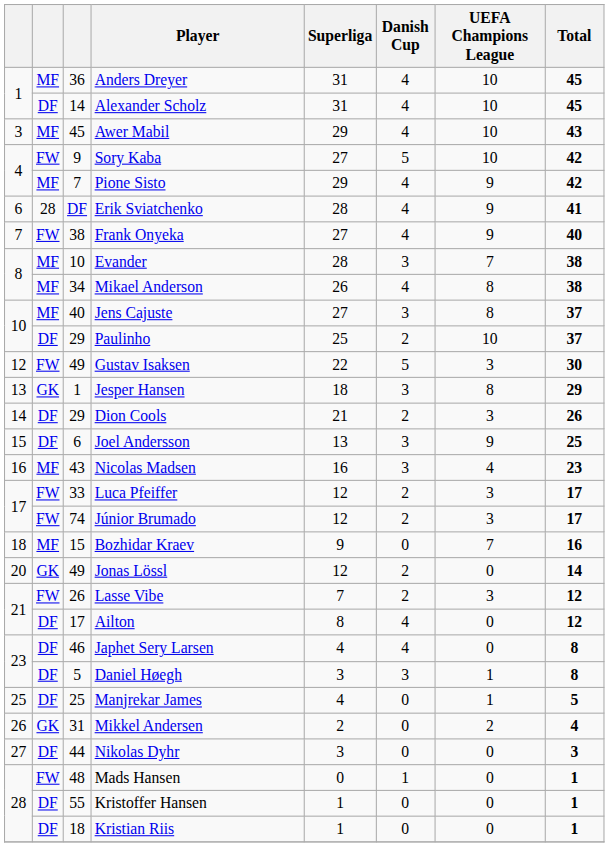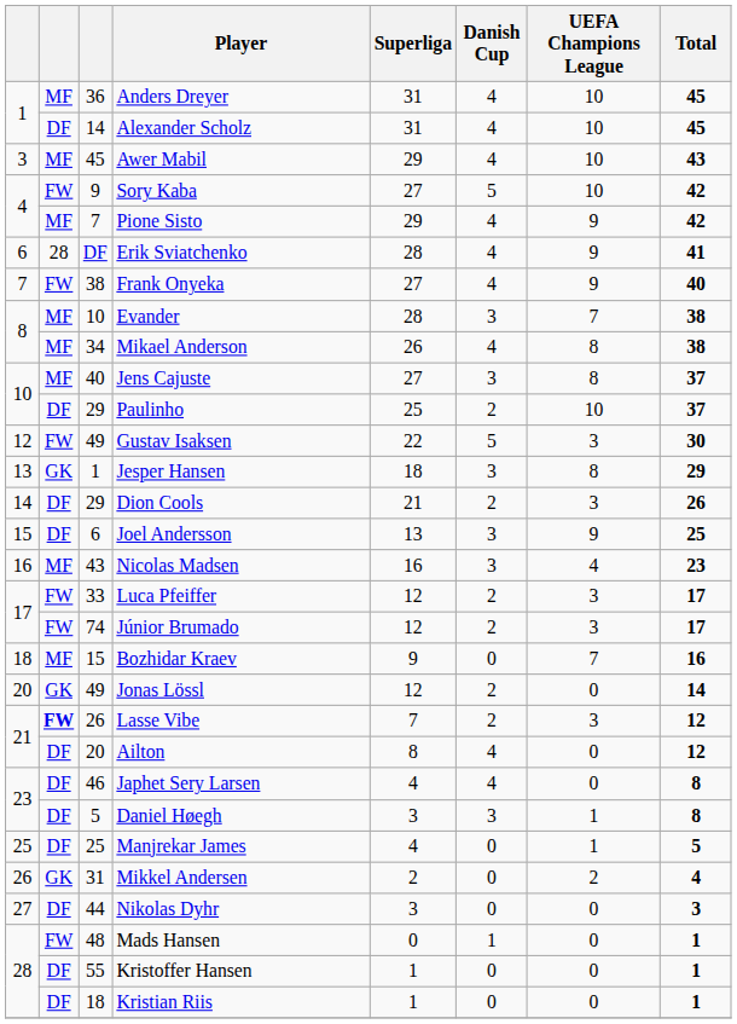Lasse Vibe | column 2: normal -> bold
Ailton | column 3: 17 -> 20
